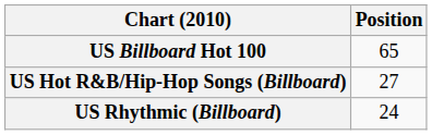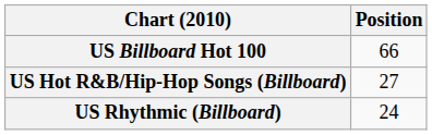US Billboard Hot 100 | Position: 65 -> 66
